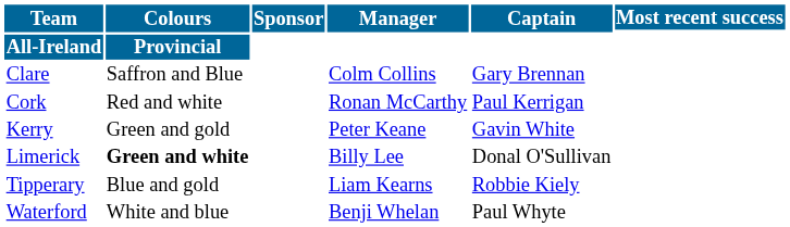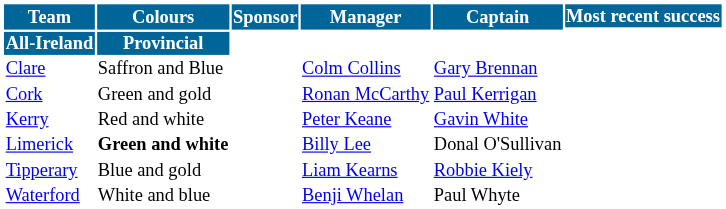Cork | Colours: Red and white -> Green and gold
Kerry | Colours: Green and gold -> Red and white
